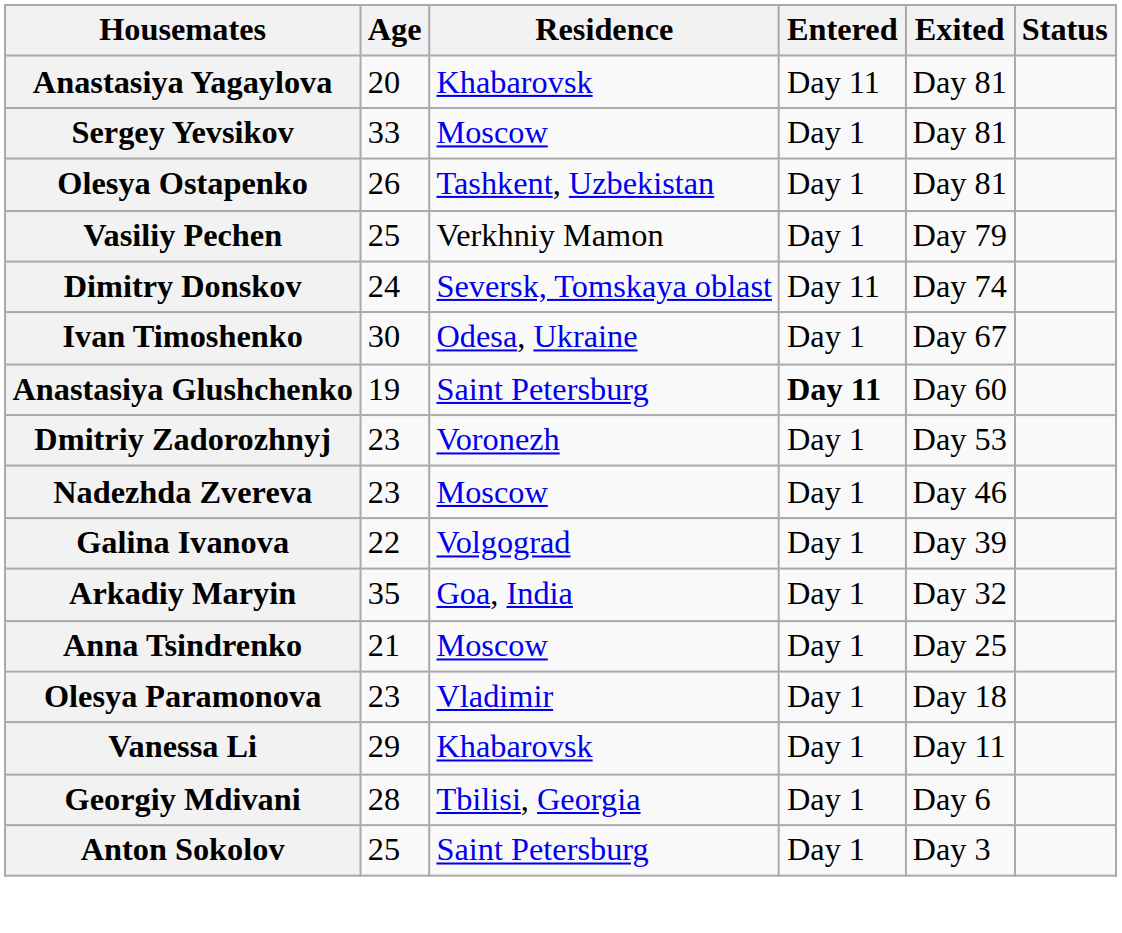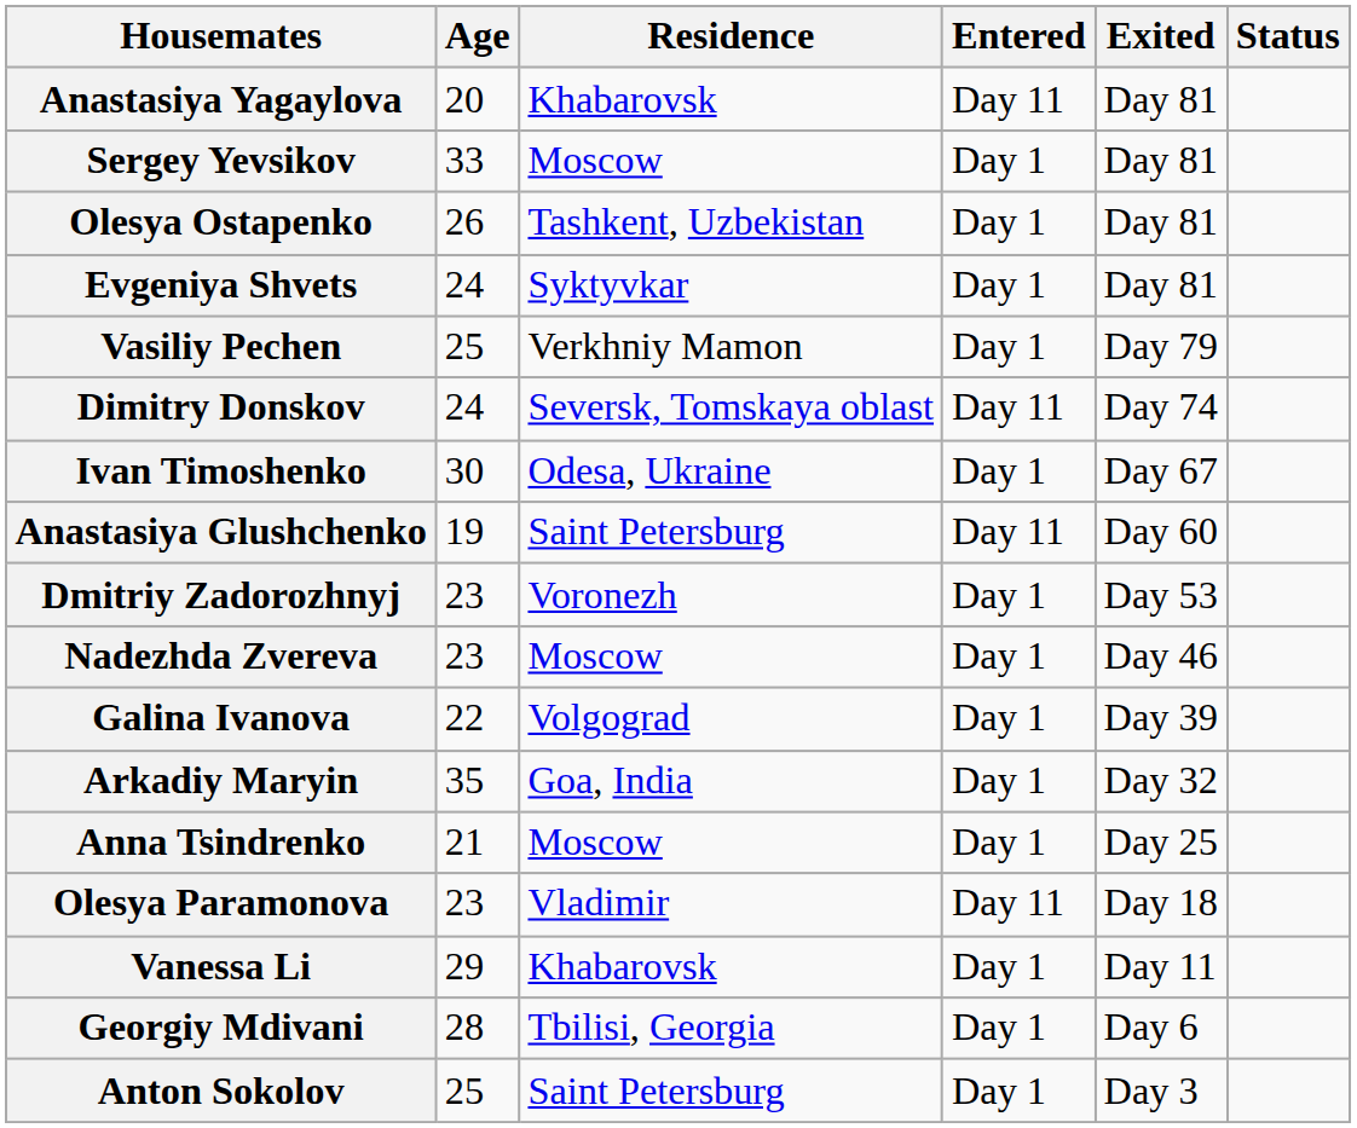+ row: Evgeniya Shvets | 24 | Syktyvkar | Day 1 | Day 81
Anastasiya Glushchenko | Entered: bold -> normal
Olesya Paramonova | Entered: Day 1 -> Day 11
